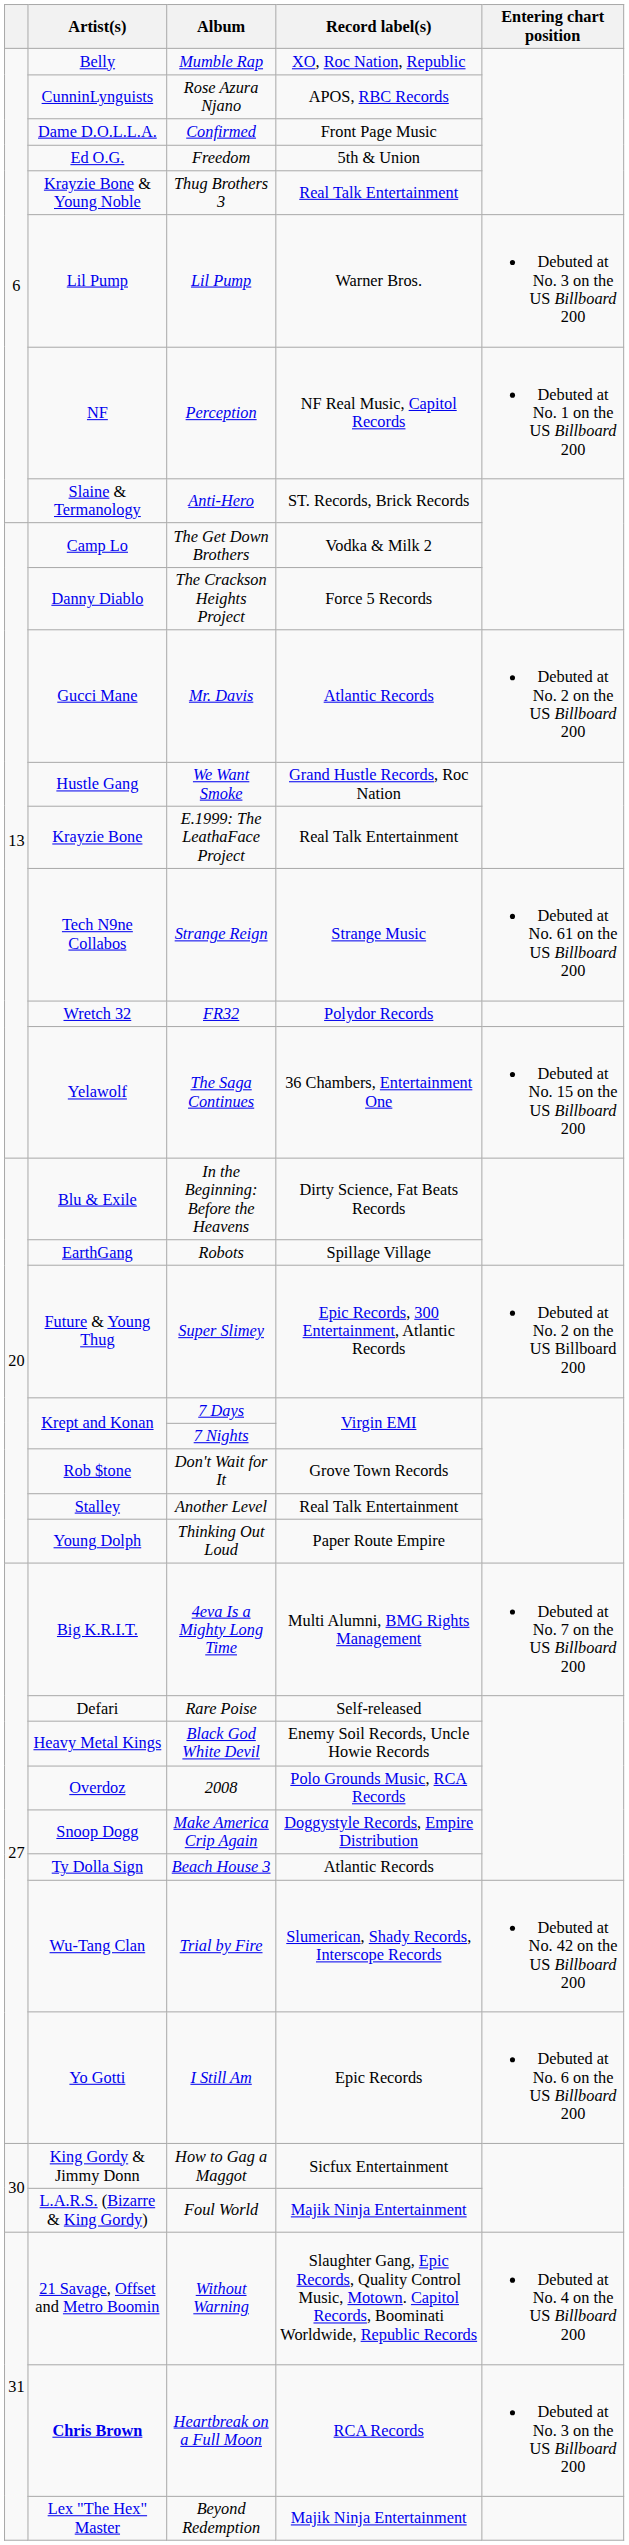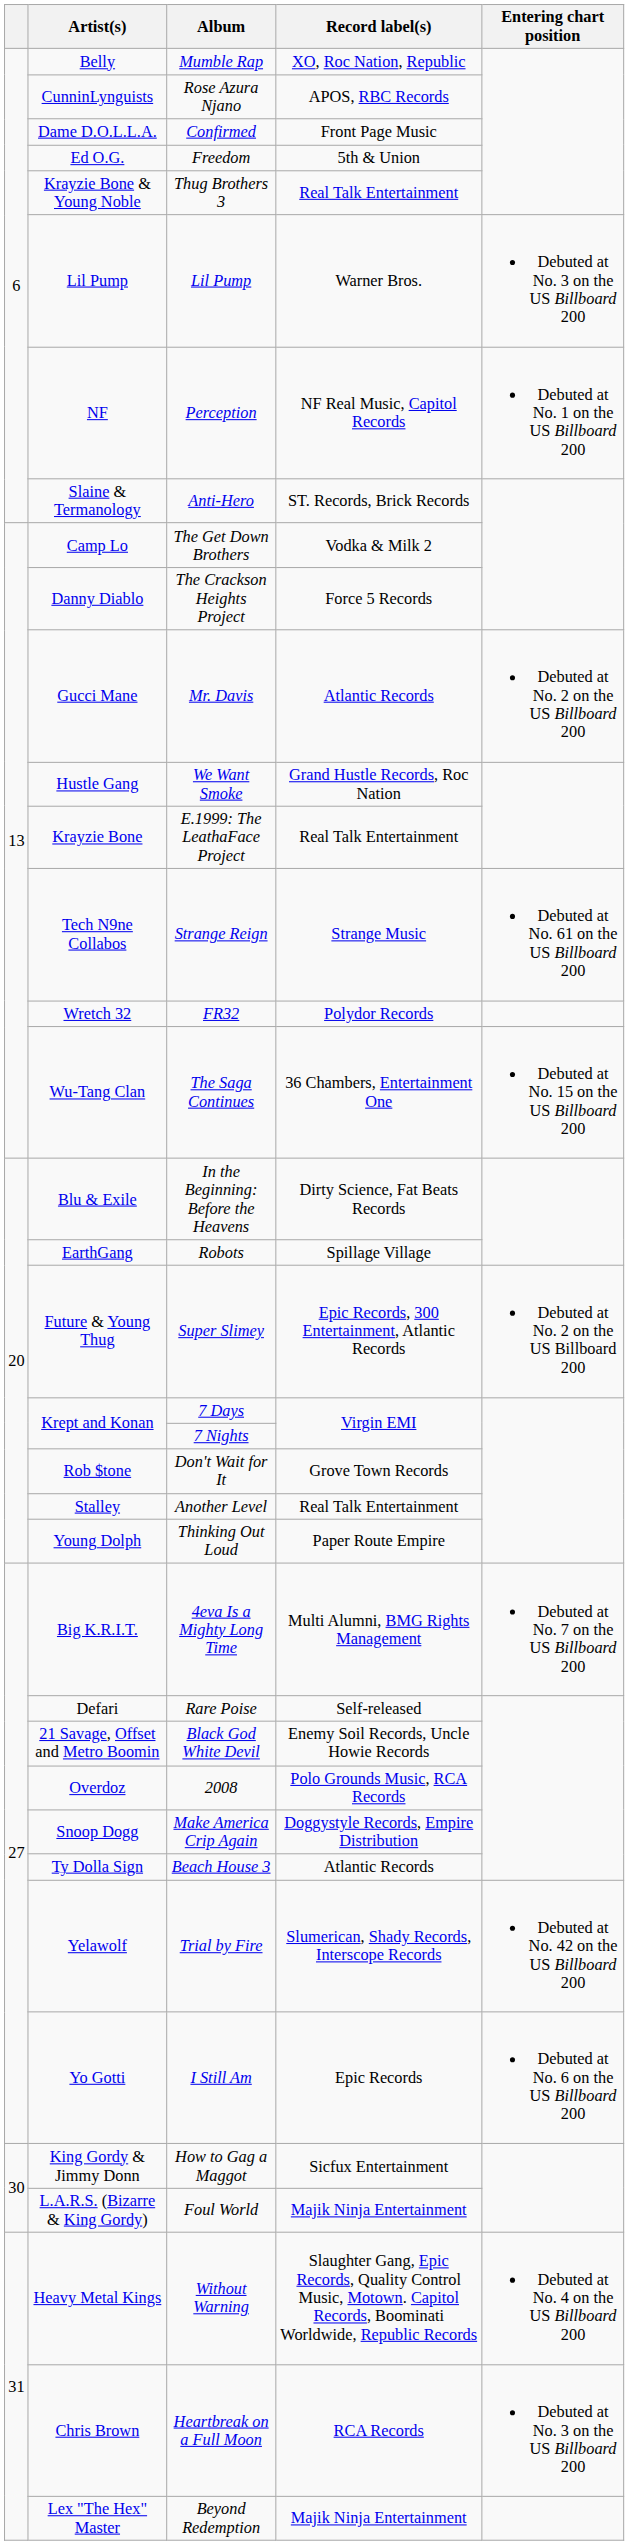The Saga Continues | Artist(s): Yelawolf -> Wu-Tang Clan
Black God White Devil | Artist(s): Heavy Metal Kings -> 21 Savage, Offset and Metro Boomin
Trial by Fire | Artist(s): Wu-Tang Clan -> Yelawolf
Without Warning | Artist(s): 21 Savage, Offset and Metro Boomin -> Heavy Metal Kings
Heartbreak on a Full Moon | Artist(s): bold -> normal
